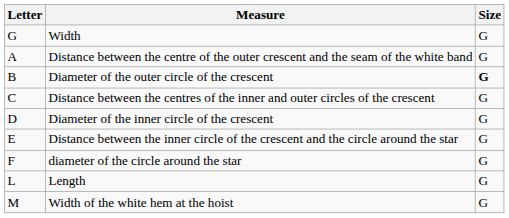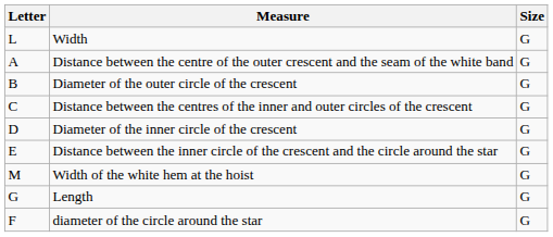Width | Letter: G -> L
Diameter of the outer circle of the crescent | Size: bold -> normal
rows swapped: diameter of the circle around the star <-> Width of the white hem at the hoist
Length | Letter: L -> G
